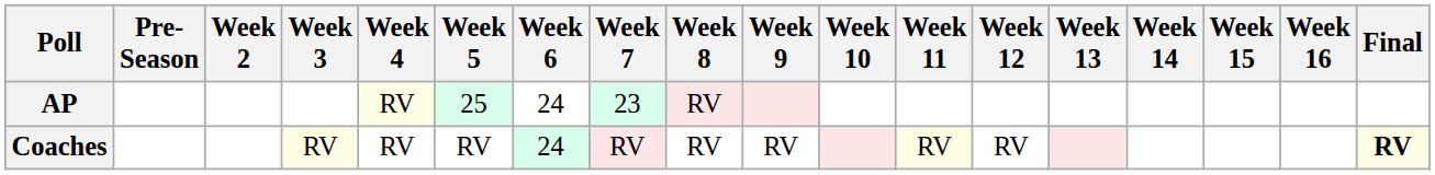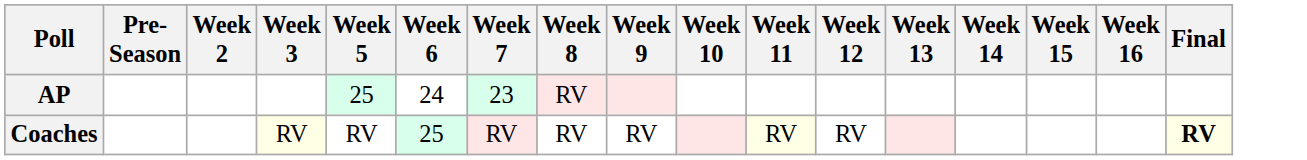- column: Week 4 | RV | RV
Coaches | Week 6: 24 -> 25
